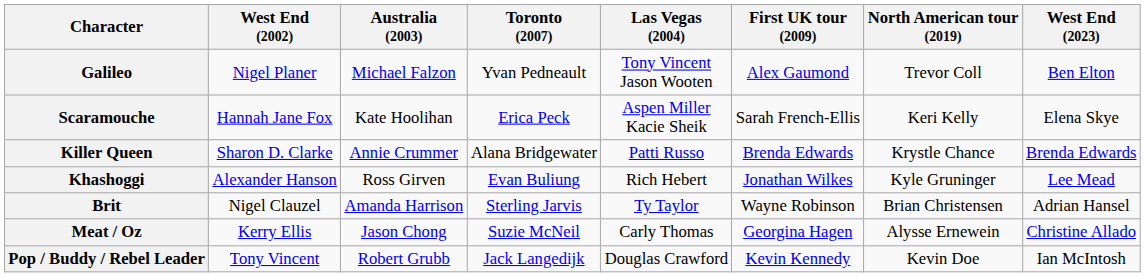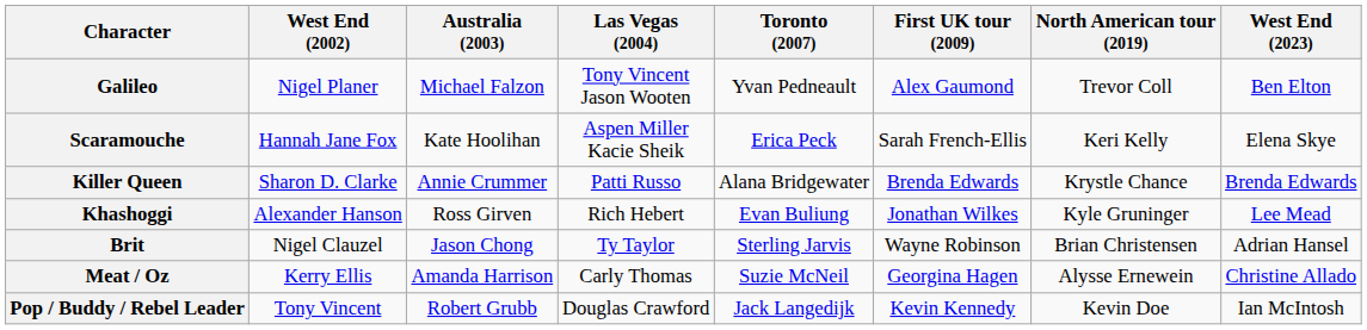columns swapped: Las Vegas (2004) <-> Toronto (2007)
Brit | Australia (2003): Amanda Harrison -> Jason Chong
Meat / Oz | Australia (2003): Jason Chong -> Amanda Harrison
